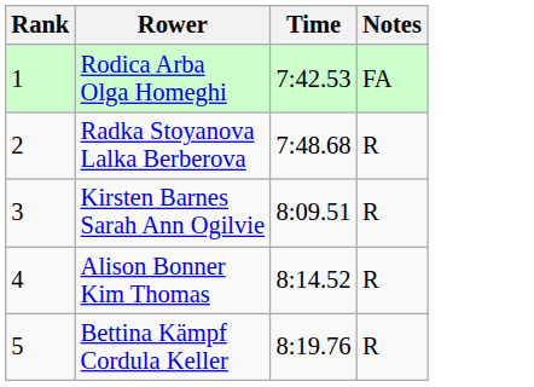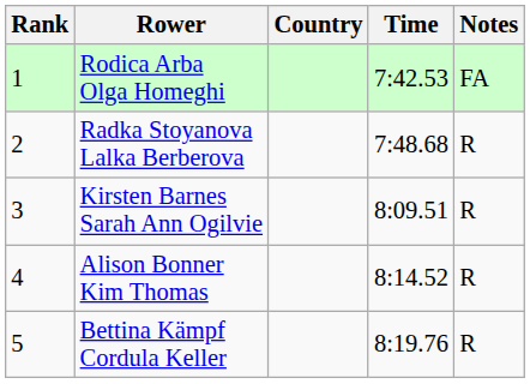+ column: Country
